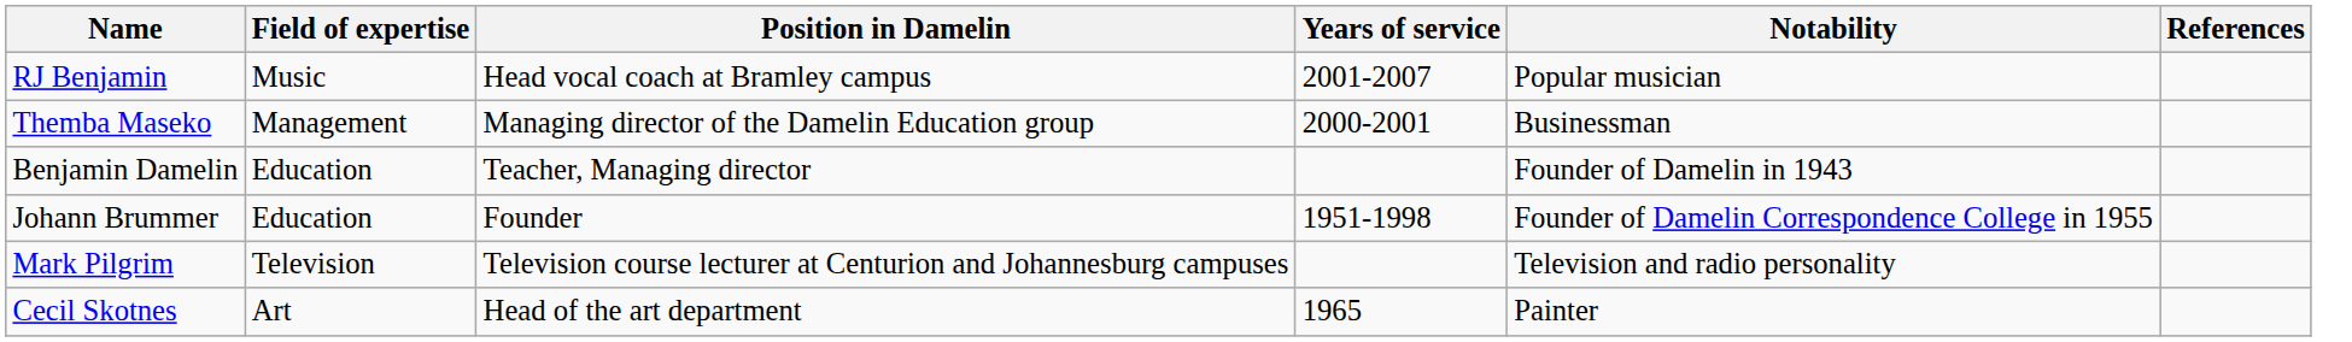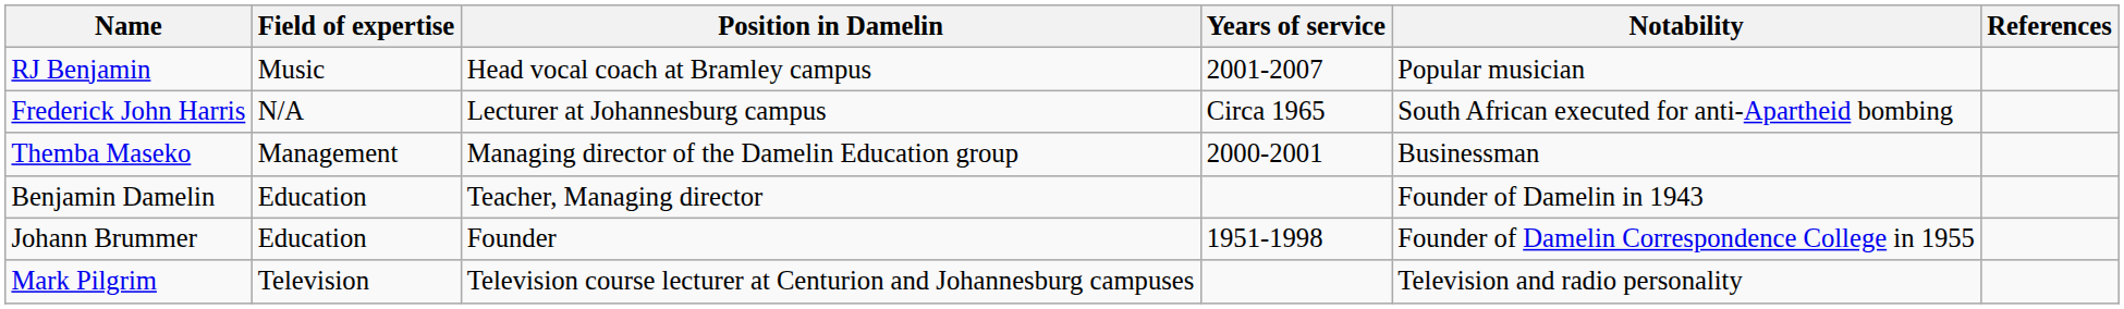+ row: Frederick John Harris | N/A | Lecturer at Johannesburg campus | Circa 1965 | South African executed for anti-Apartheid bombing
- row: Cecil Skotnes | Art | Head of the art department | 1965 | Painter
